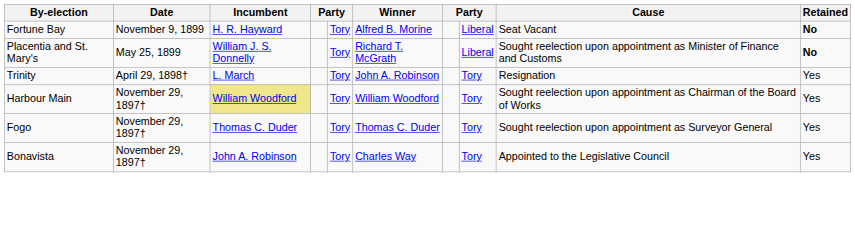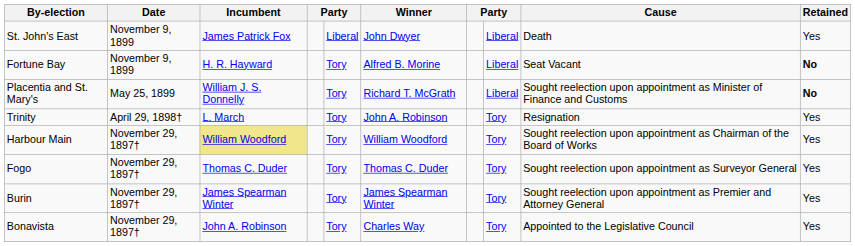+ row: St. John's East | November 9, 1899 | James Patrick Fox | Liberal | John Dwyer | Liberal | Death | Yes
+ row: Burin | November 29, 1897† | James Spearman Winter | Tory | James Spearman Winter | Tory | Sought reelection upon appointment as Premier and Attorney General | Yes
